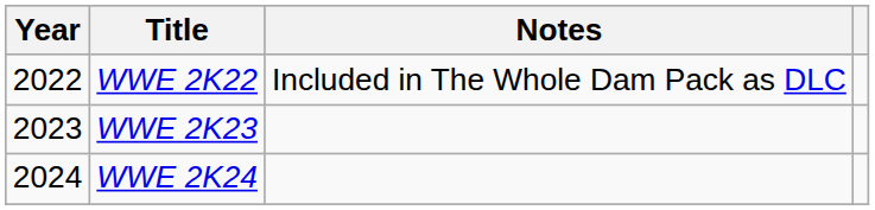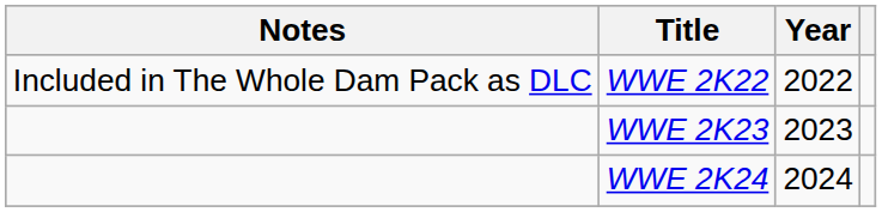columns swapped: Year <-> Notes
